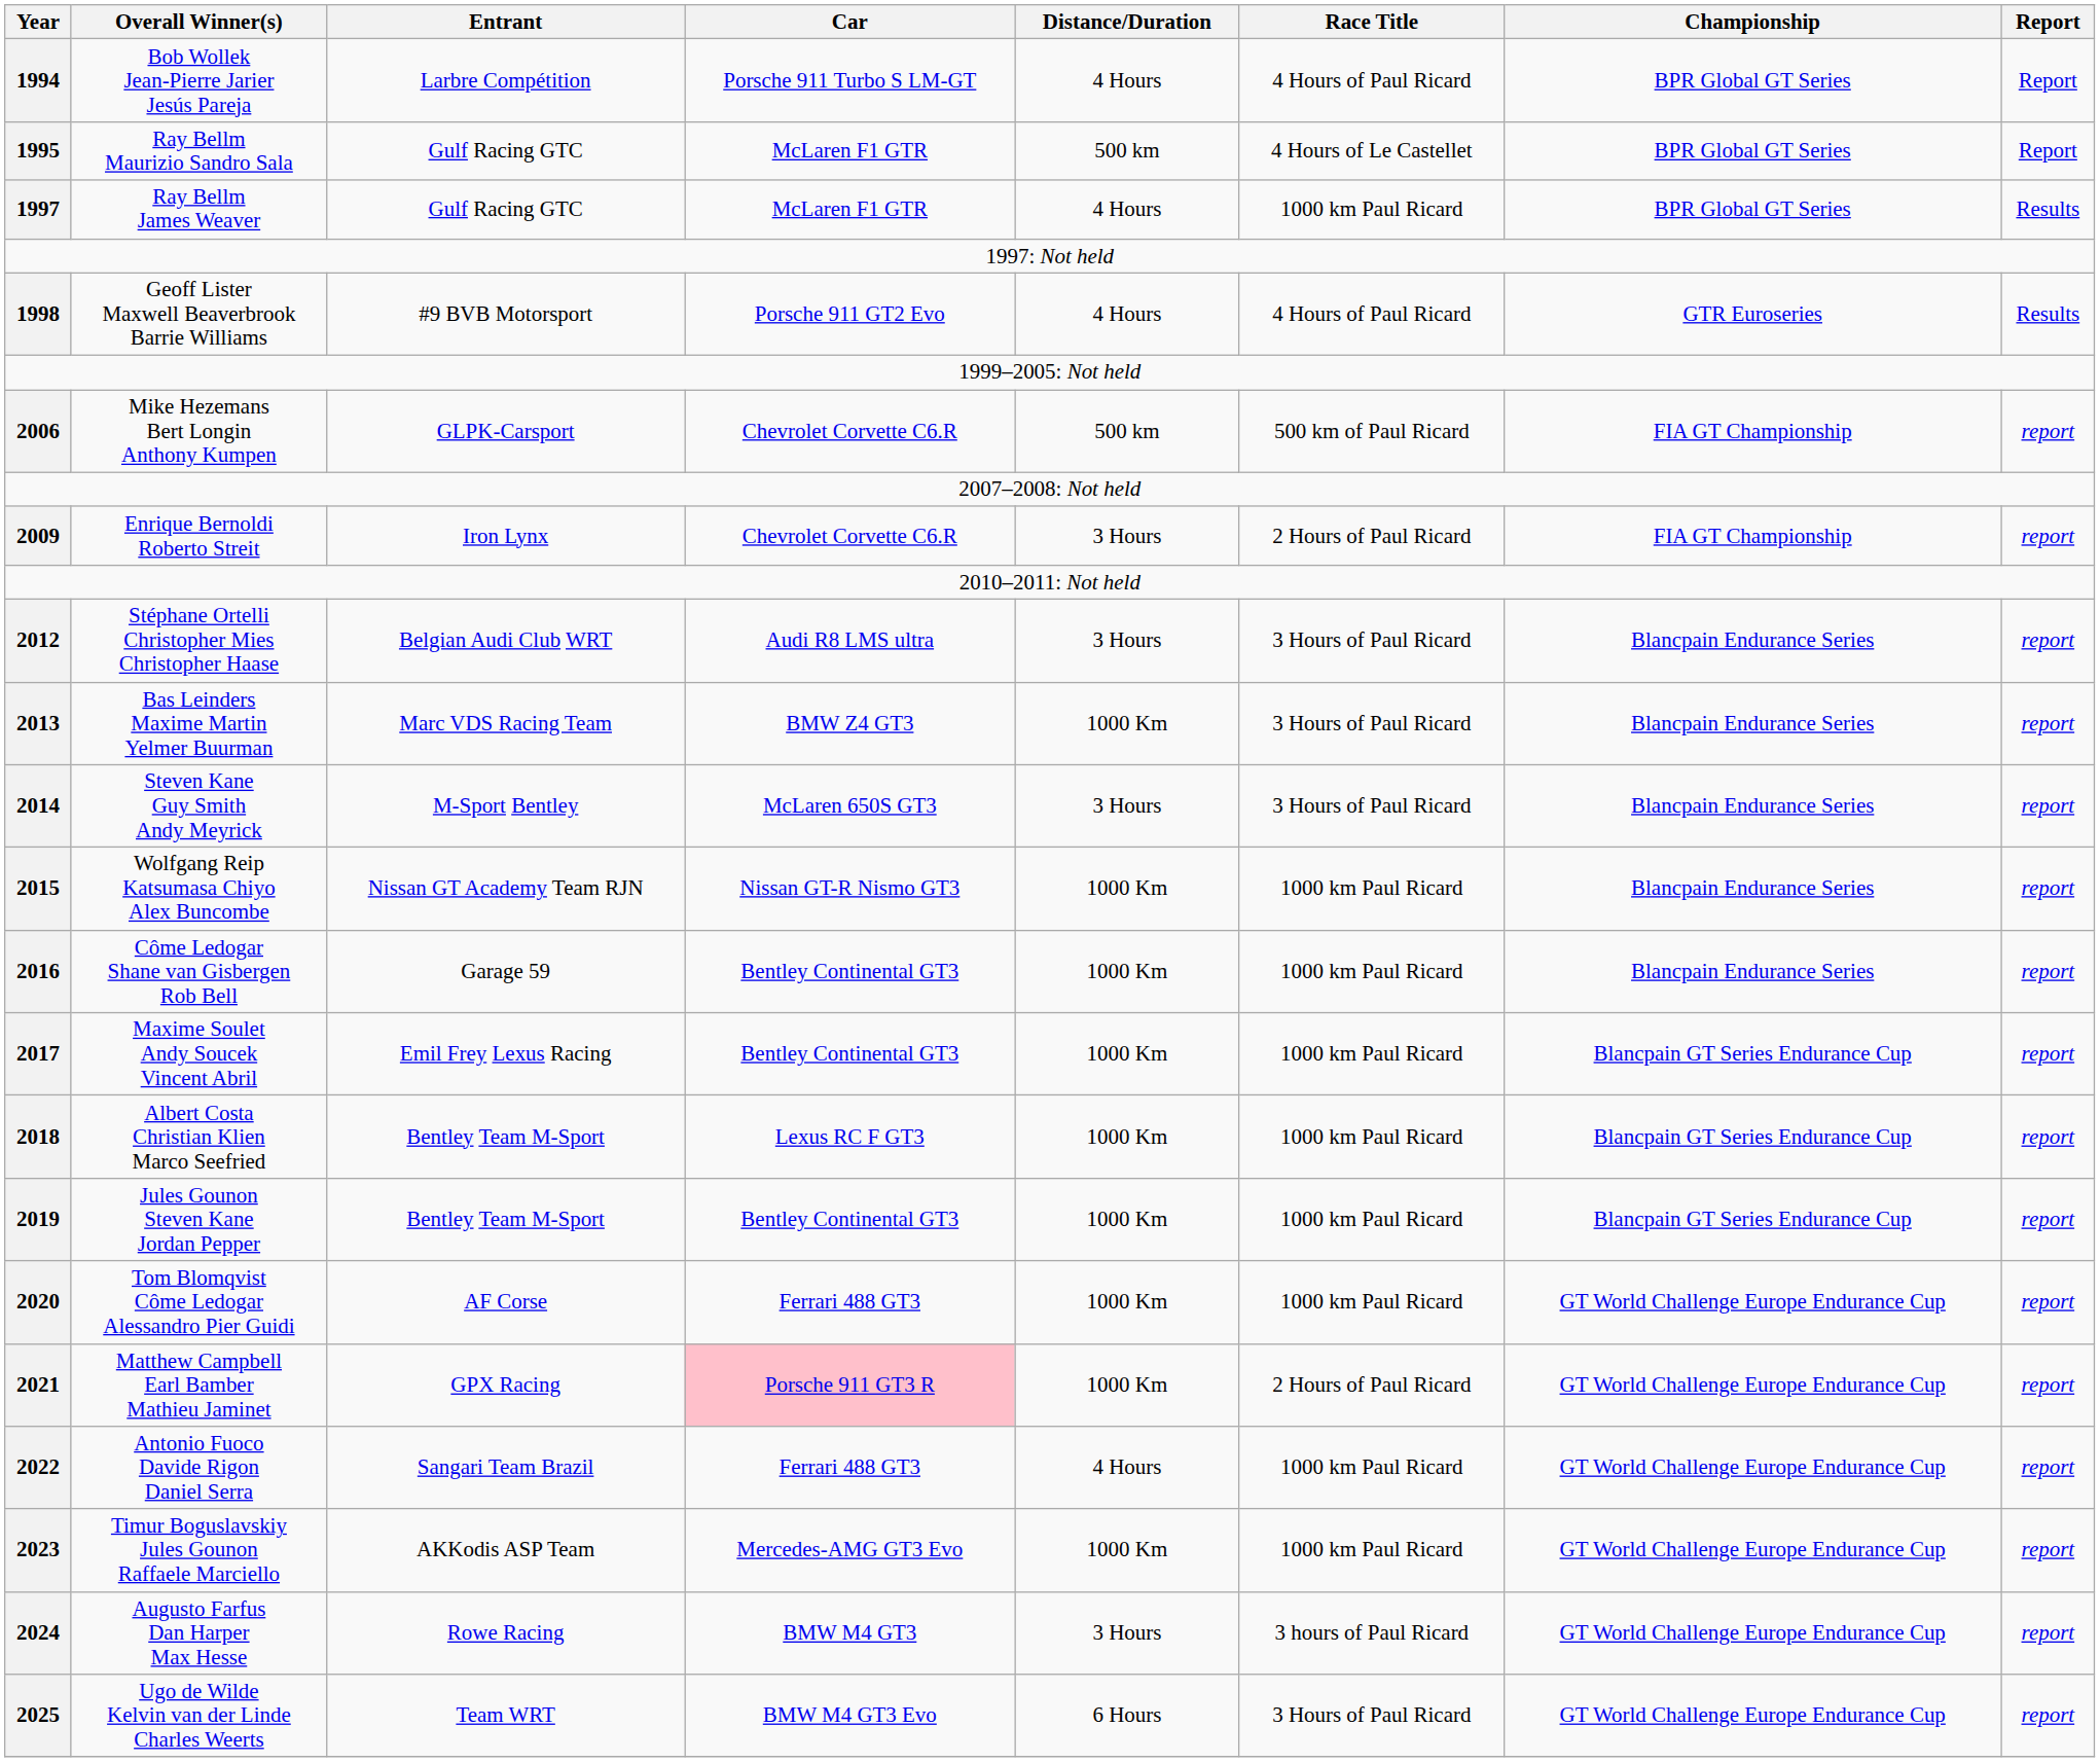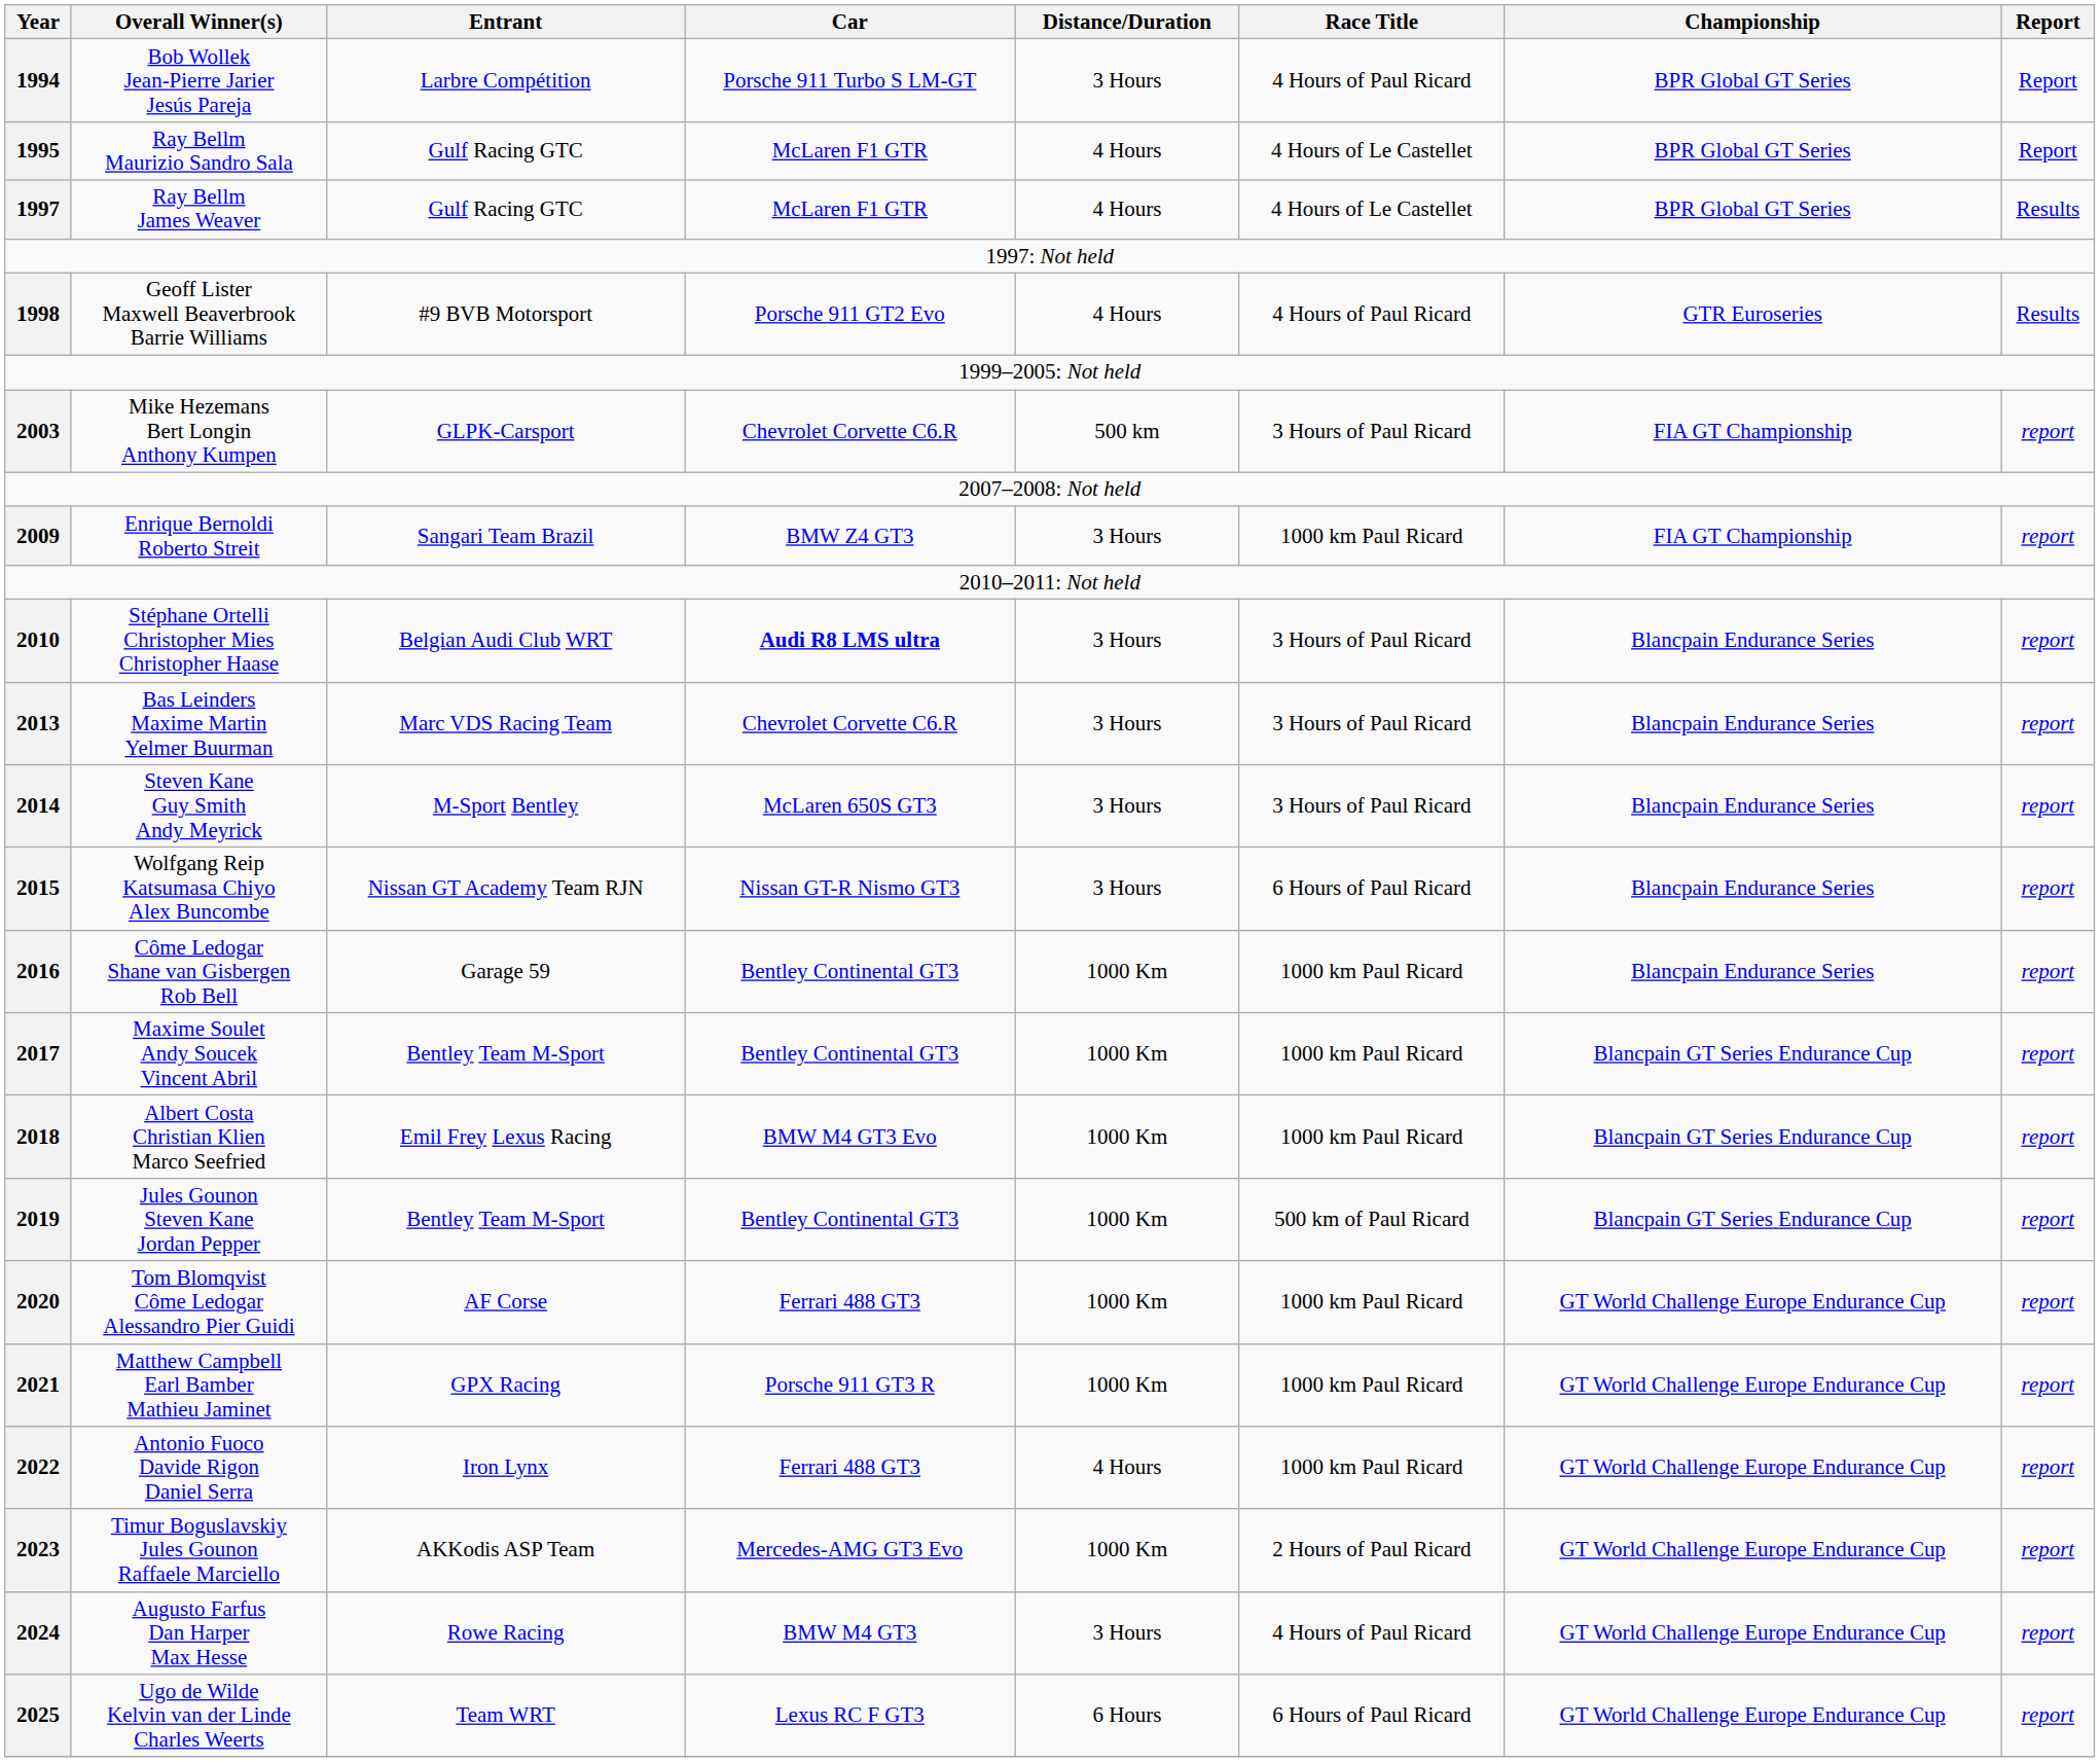Bob Wollek Jean-Pierre Jarier Jesús Pareja | Distance/Duration: 4 Hours -> 3 Hours
Ray Bellm Maurizio Sandro Sala | Distance/Duration: 500 km -> 4 Hours
Ray Bellm James Weaver | Race Title: 1000 km Paul Ricard -> 4 Hours of Le Castellet
Mike Hezemans Bert Longin Anthony Kumpen | Year: 2006 -> 2003
Mike Hezemans Bert Longin Anthony Kumpen | Race Title: 500 km of Paul Ricard -> 3 Hours of Paul Ricard
Enrique Bernoldi Roberto Streit | Entrant: Iron Lynx -> Sangari Team Brazil
Enrique Bernoldi Roberto Streit | Car: Chevrolet Corvette C6.R -> BMW Z4 GT3
Enrique Bernoldi Roberto Streit | Race Title: 2 Hours of Paul Ricard -> 1000 km Paul Ricard
Stéphane Ortelli Christopher Mies Christopher Haase | Year: 2012 -> 2010
Stéphane Ortelli Christopher Mies Christopher Haase | Car: normal -> bold
Bas Leinders Maxime Martin Yelmer Buurman | Car: BMW Z4 GT3 -> Chevrolet Corvette C6.R
Bas Leinders Maxime Martin Yelmer Buurman | Distance/Duration: 1000 Km -> 3 Hours
Wolfgang Reip Katsumasa Chiyo Alex Buncombe | Distance/Duration: 1000 Km -> 3 Hours
Wolfgang Reip Katsumasa Chiyo Alex Buncombe | Race Title: 1000 km Paul Ricard -> 6 Hours of Paul Ricard
Maxime Soulet Andy Soucek Vincent Abril | Entrant: Emil Frey Lexus Racing -> Bentley Team M-Sport
Albert Costa Christian Klien Marco Seefried | Entrant: Bentley Team M-Sport -> Emil Frey Lexus Racing
Albert Costa Christian Klien Marco Seefried | Car: Lexus RC F GT3 -> BMW M4 GT3 Evo
Jules Gounon Steven Kane Jordan Pepper | Race Title: 1000 km Paul Ricard -> 500 km of Paul Ricard
Matthew Campbell Earl Bamber Mathieu Jaminet | Car: pink background -> no background
Matthew Campbell Earl Bamber Mathieu Jaminet | Race Title: 2 Hours of Paul Ricard -> 1000 km Paul Ricard
Antonio Fuoco Davide Rigon Daniel Serra | Entrant: Sangari Team Brazil -> Iron Lynx
Timur Boguslavskiy Jules Gounon Raffaele Marciello | Race Title: 1000 km Paul Ricard -> 2 Hours of Paul Ricard
Augusto Farfus Dan Harper Max Hesse | Race Title: 3 hours of Paul Ricard -> 4 Hours of Paul Ricard
Ugo de Wilde Kelvin van der Linde Charles Weerts | Car: BMW M4 GT3 Evo -> Lexus RC F GT3
Ugo de Wilde Kelvin van der Linde Charles Weerts | Race Title: 3 Hours of Paul Ricard -> 6 Hours of Paul Ricard
